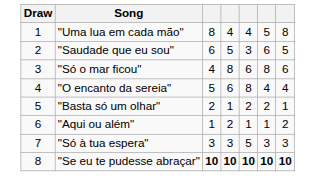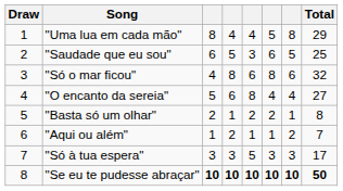+ column: Total | 29 | 25 | 32 | 27 | 8 | 7 | 17 | 50
